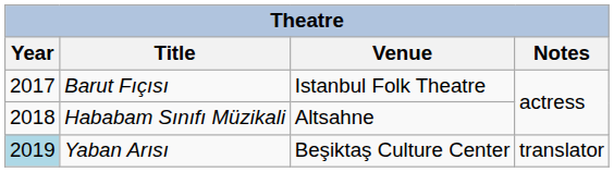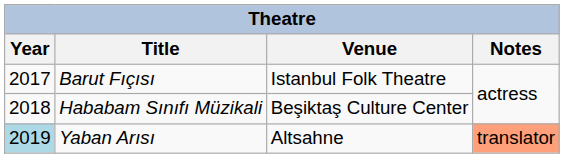Hababam Sınıfı Müzikali | Venue: Altsahne -> Beşiktaş Culture Center
Yaban Arısı | Venue: Beşiktaş Culture Center -> Altsahne
Yaban Arısı | Notes: no background -> lightsalmon background
